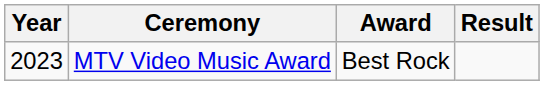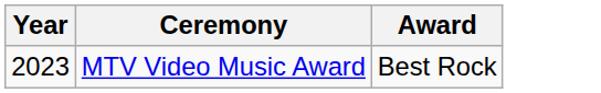- column: Result
